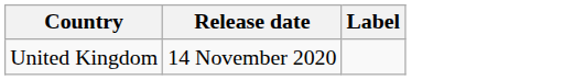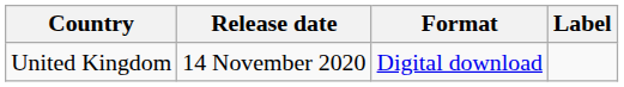+ column: Format | Digital download
